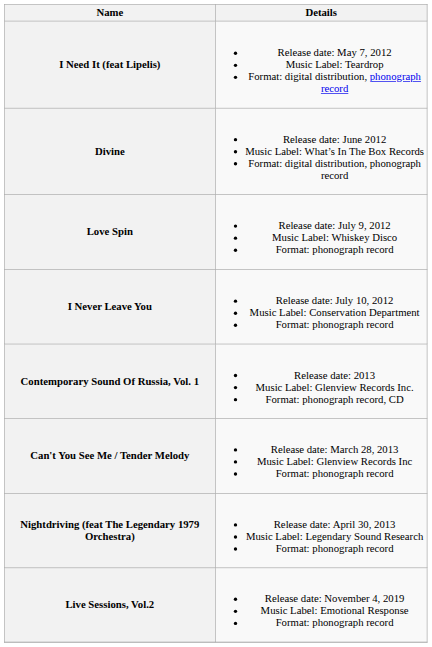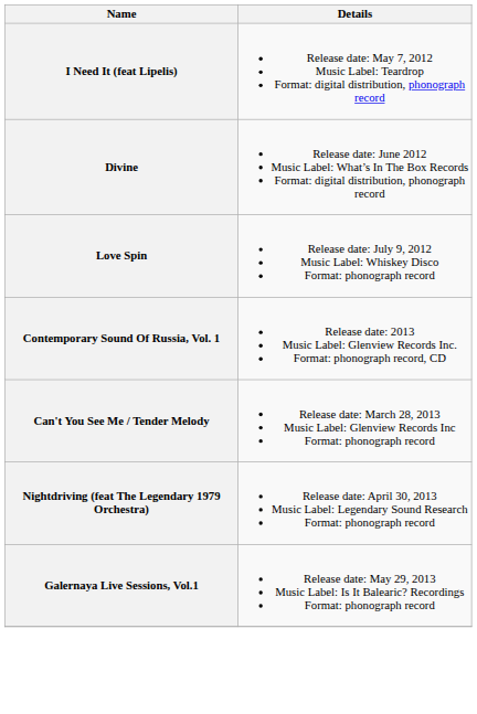- row: I Never Leave You | Release date: July 10, 2012 Music Label: Conservation Department Format: phonograph record
+ row: Galernaya Live Sessions, Vol.1 | Release date: May 29, 2013 Music Label: Is It Balearic? Recordings Format: phonograph record
- row: Live Sessions, Vol.2 | Release date: November 4, 2019 Music Label: Emotional Response Format: phonograph record
